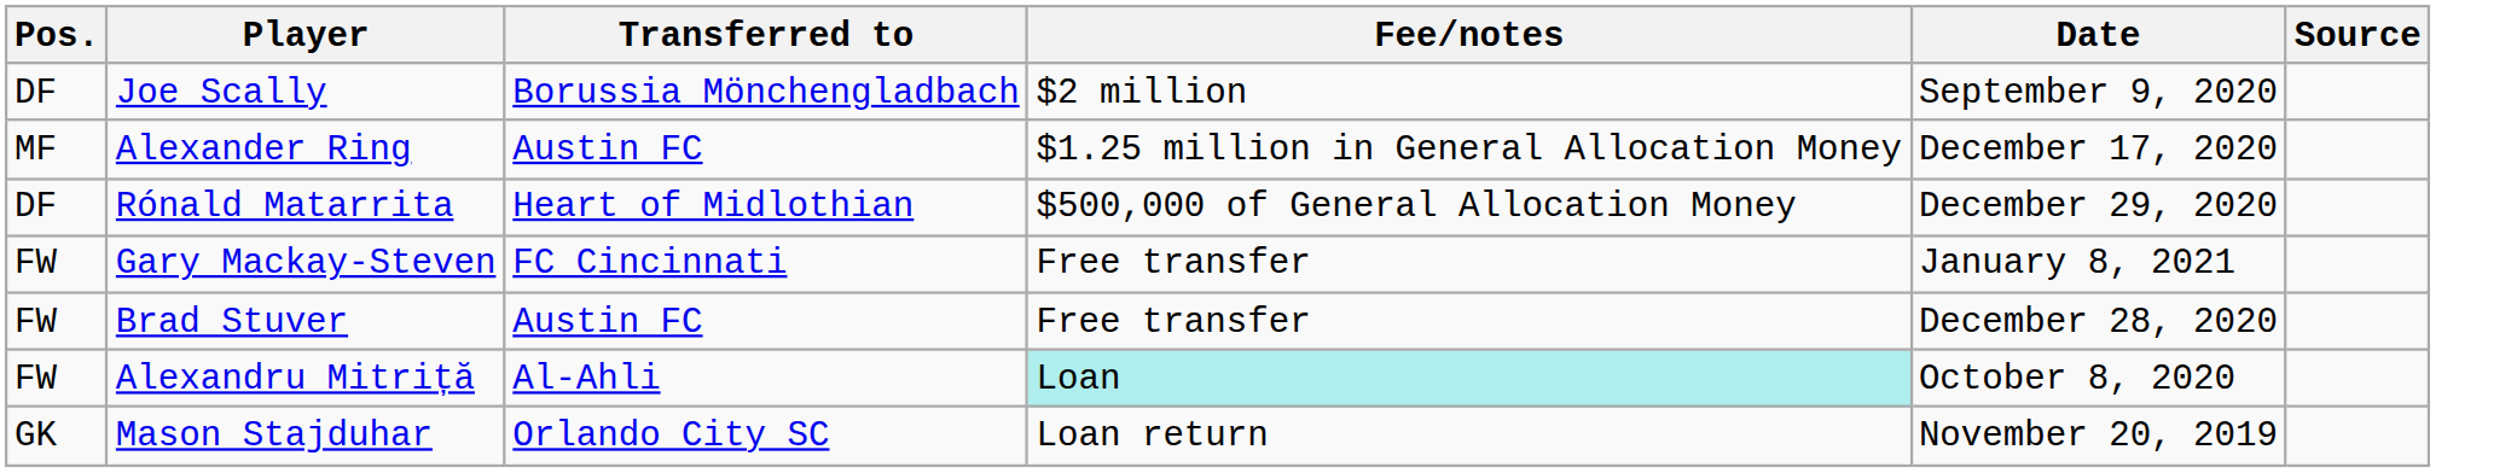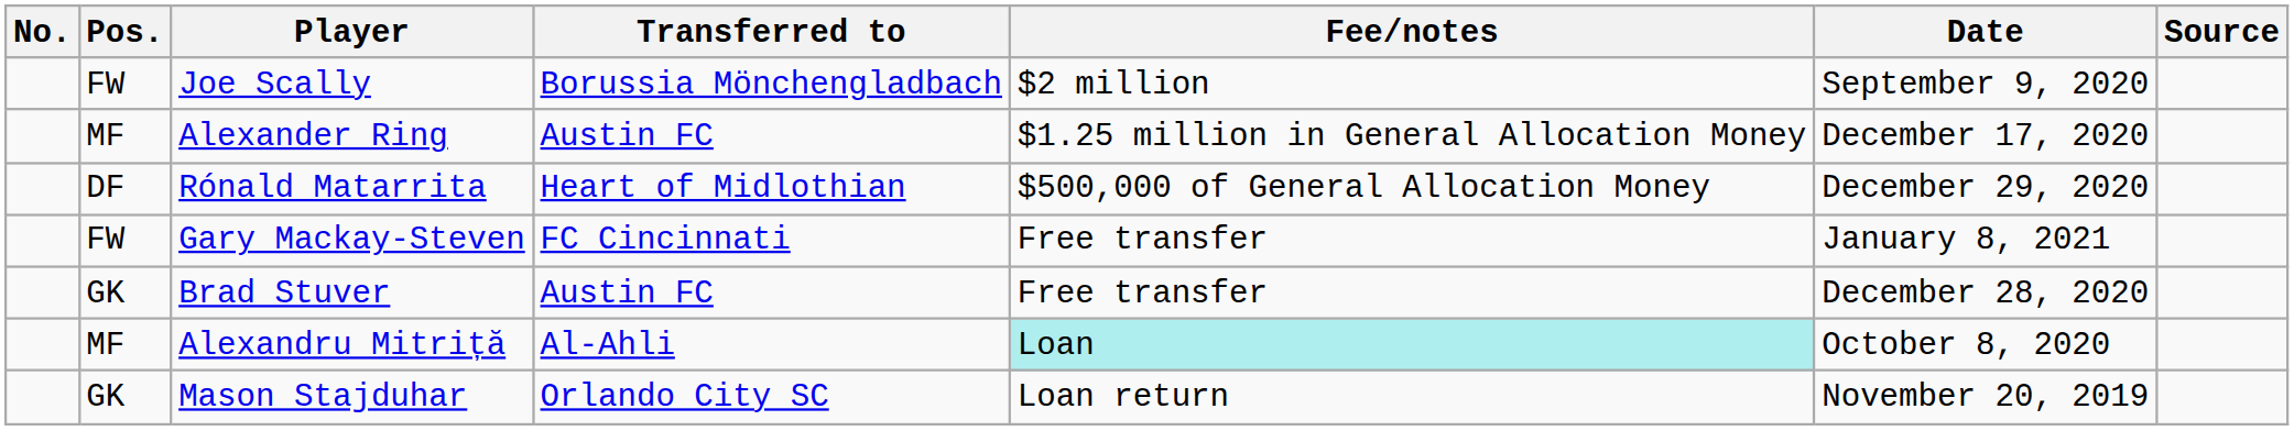+ column: No.
Joe Scally | Pos.: DF -> FW
Brad Stuver | Pos.: FW -> GK
Alexandru Mitriță | Pos.: FW -> MF
